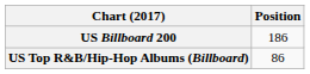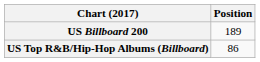US Billboard 200 | Position: 186 -> 189
